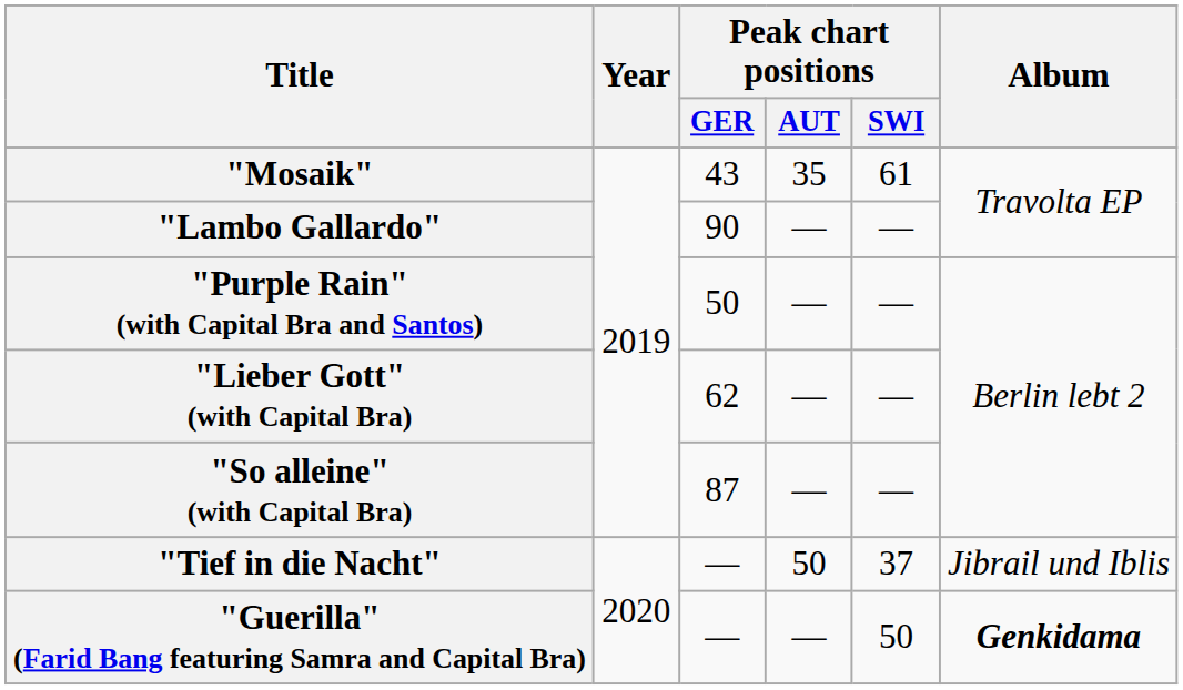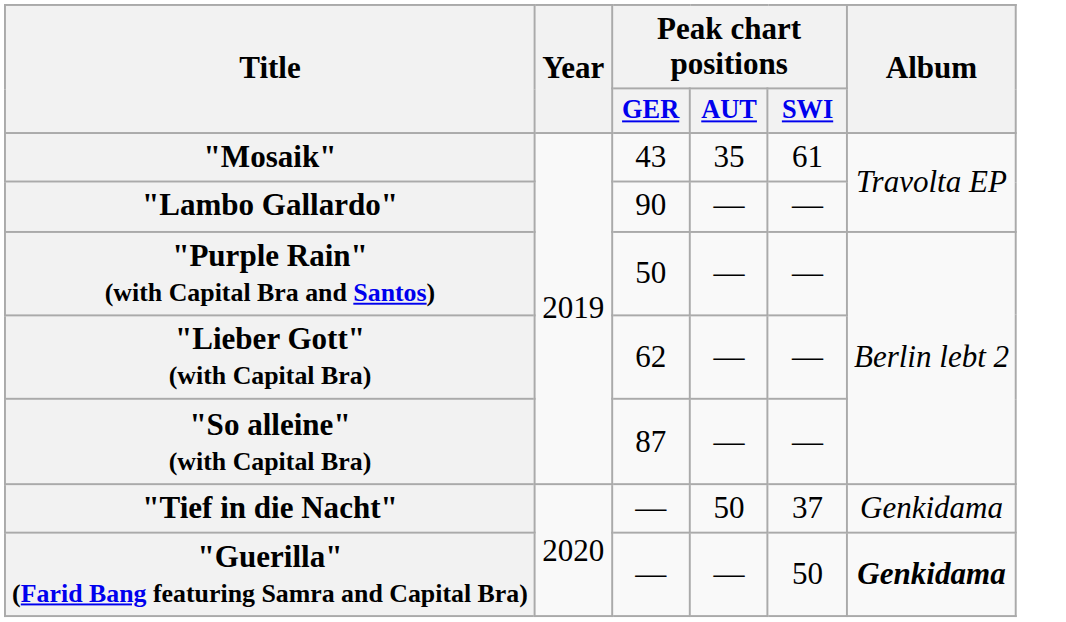"Tief in die Nacht" | Album: Jibrail und Iblis -> Genkidama
